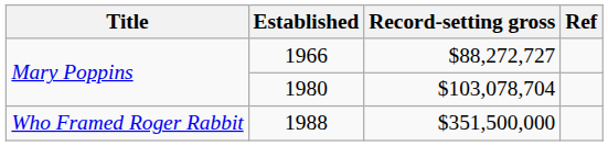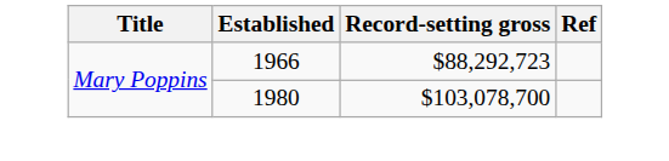1966 | Record-setting gross: $88,272,727 -> $88,292,723
1980 | Record-setting gross: $103,078,704 -> $103,078,700
- row: Who Framed Roger Rabbit | 1988 | $351,500,000
